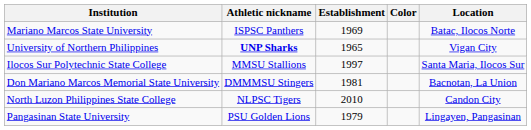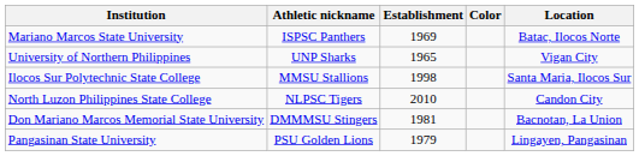University of Northern Philippines | Athletic nickname: bold -> normal
Ilocos Sur Polytechnic State College | Establishment: 1997 -> 1998
rows swapped: North Luzon Philippines State College <-> Don Mariano Marcos Memorial State University
